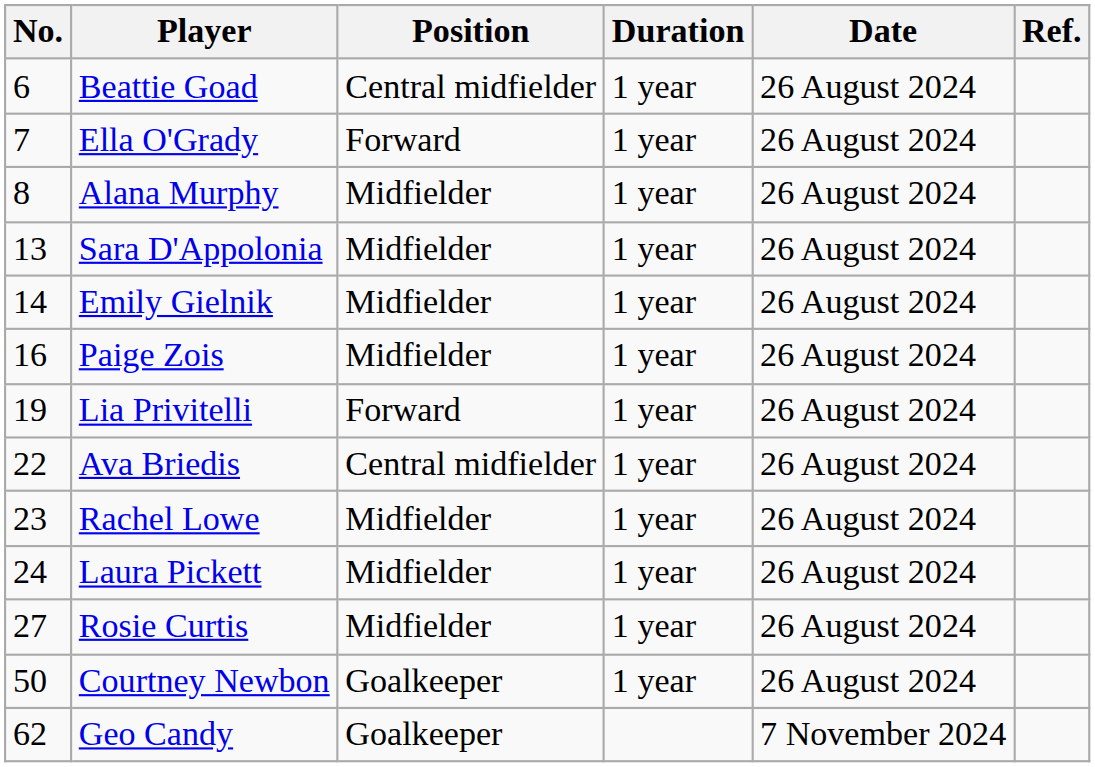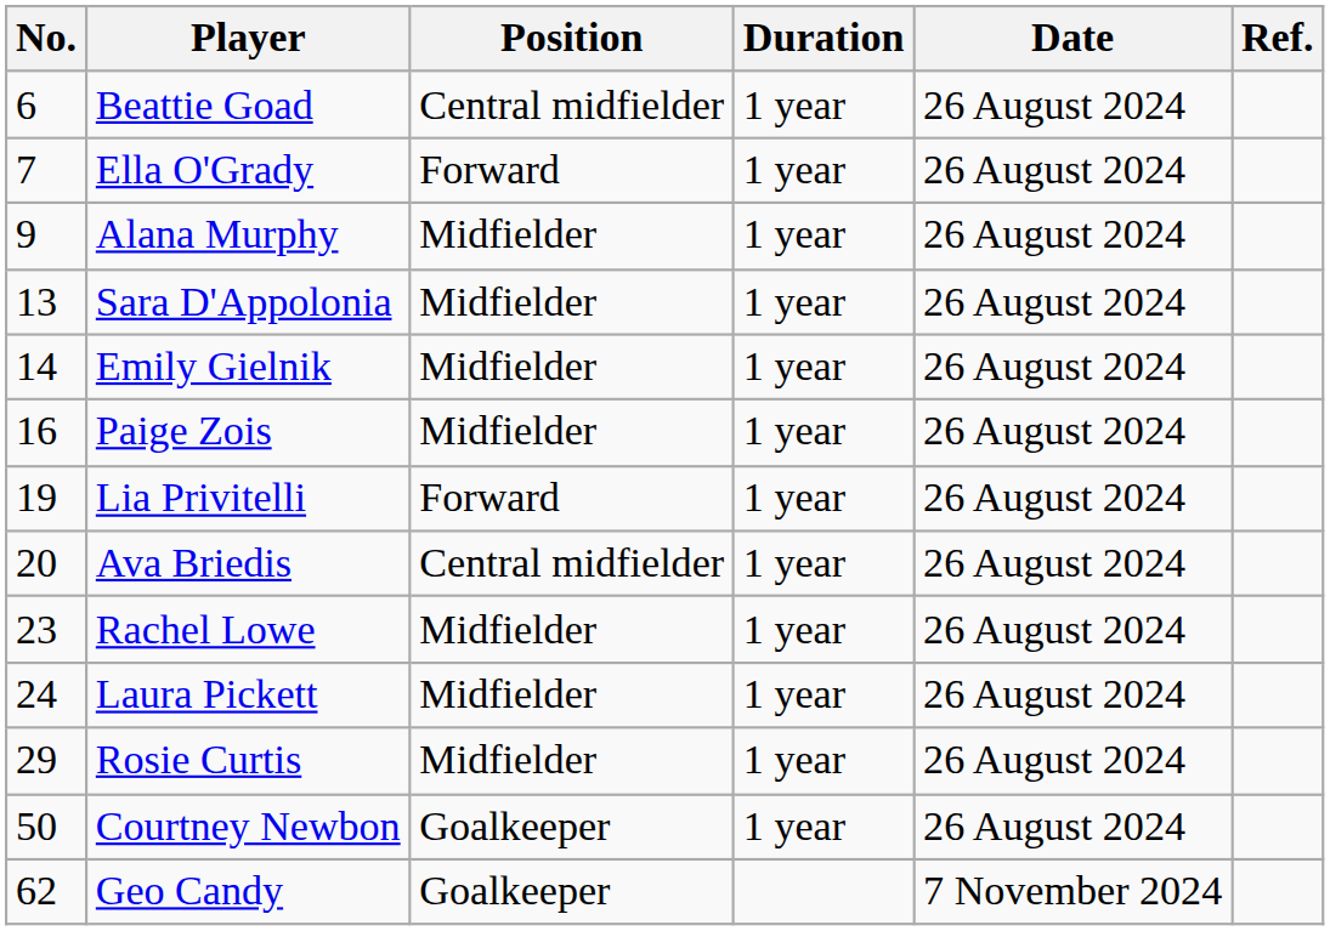Alana Murphy | No.: 8 -> 9
Ava Briedis | No.: 22 -> 20
Rosie Curtis | No.: 27 -> 29
